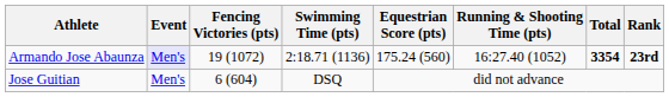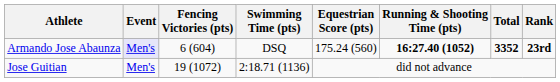Armando Jose Abaunza | Fencing Victories (pts): 19 (1072) -> 6 (604)
Armando Jose Abaunza | Swimming Time (pts): 2:18.71 (1136) -> DSQ
Armando Jose Abaunza | Running & Shooting Time (pts): normal -> bold
Armando Jose Abaunza | Total: 3354 -> 3352
Jose Guitian | Fencing Victories (pts): 6 (604) -> 19 (1072)
Jose Guitian | Swimming Time (pts): DSQ -> 2:18.71 (1136)
